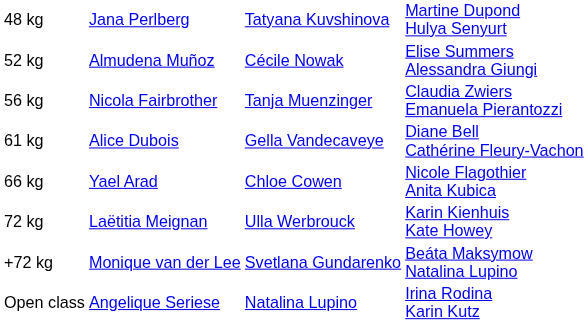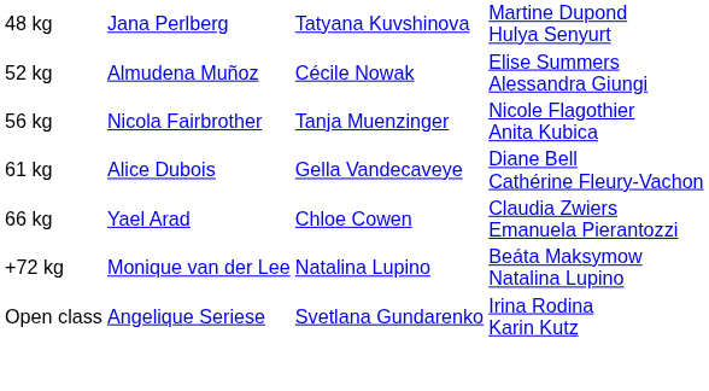56 kg | column 4: Claudia Zwiers Emanuela Pierantozzi -> Nicole Flagothier Anita Kubica
66 kg | column 4: Nicole Flagothier Anita Kubica -> Claudia Zwiers Emanuela Pierantozzi
- row: 72 kg | Laëtitia Meignan | Ulla Werbrouck | Karin Kienhuis Kate Howey
+72 kg | column 3: Svetlana Gundarenko -> Natalina Lupino
Open class | column 3: Natalina Lupino -> Svetlana Gundarenko
